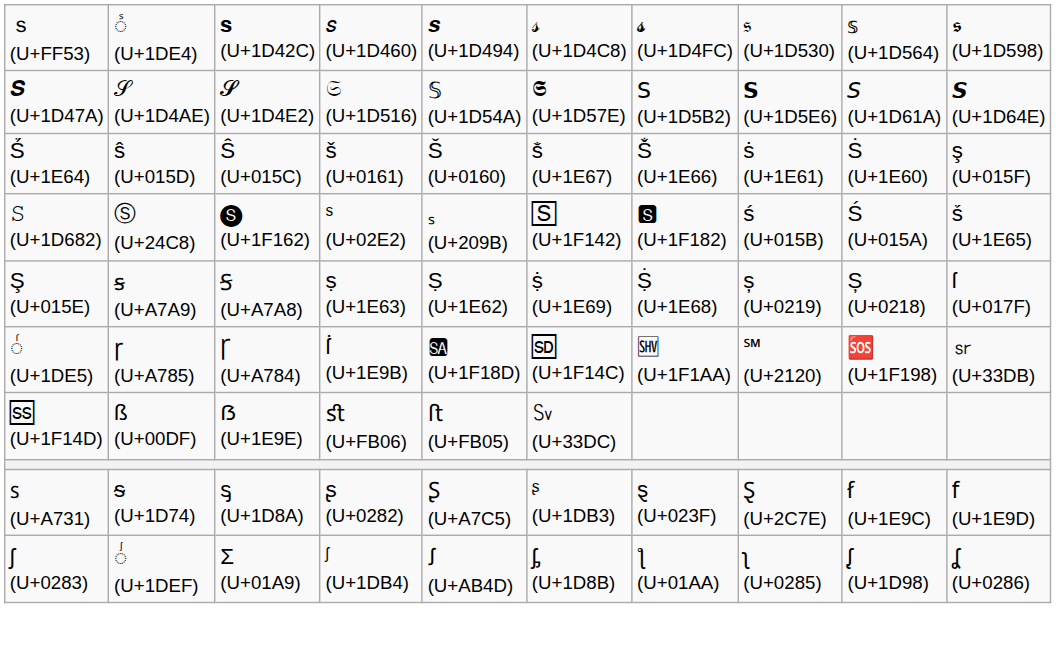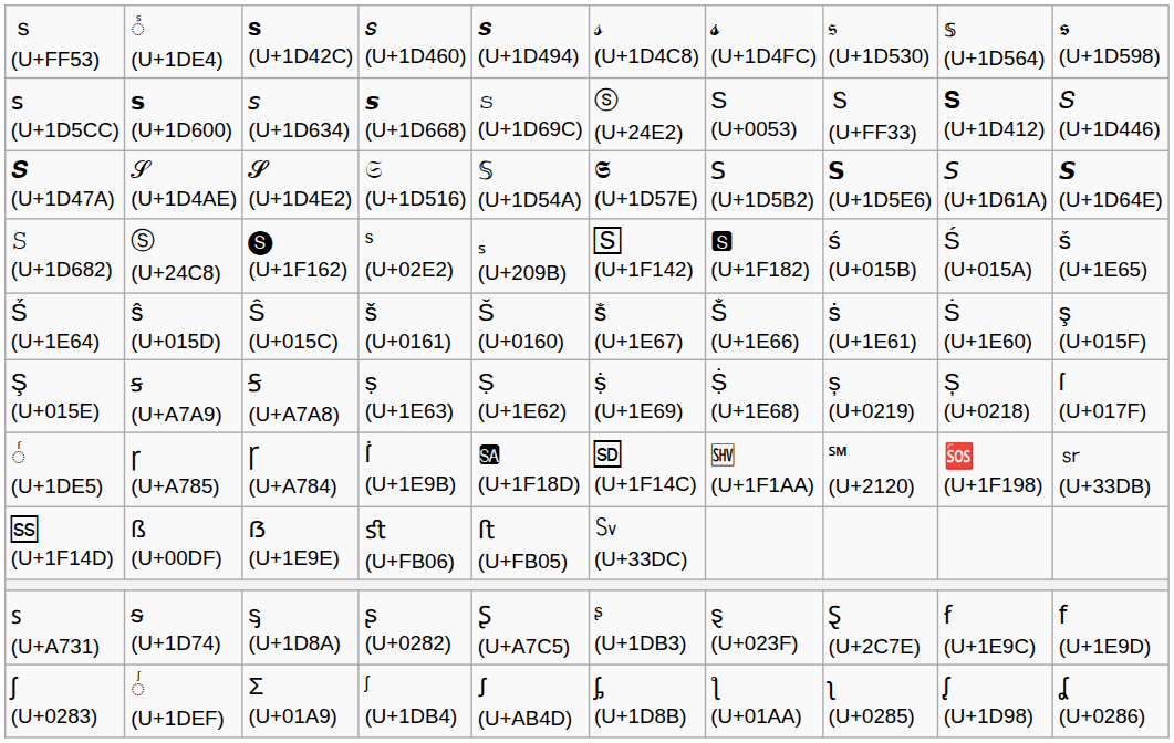+ row: 𝗌 (U+1D5CC) | 𝘀 (U+1D600) | 𝘴 (U+1D634) | 𝙨 (U+1D668) | 𝚜 (U+1D69C) | ⓢ (U+24E2) | S (U+0053) | Ｓ (U+FF33) | 𝐒 (U+1D412) | 𝑆 (U+1D446)
rows swapped: 𝚂 (U+1D682) <-> Ṥ (U+1E64)
